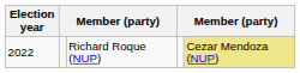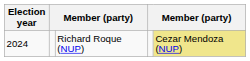Richard Roque (NUP) | Election year: 2022 -> 2024
